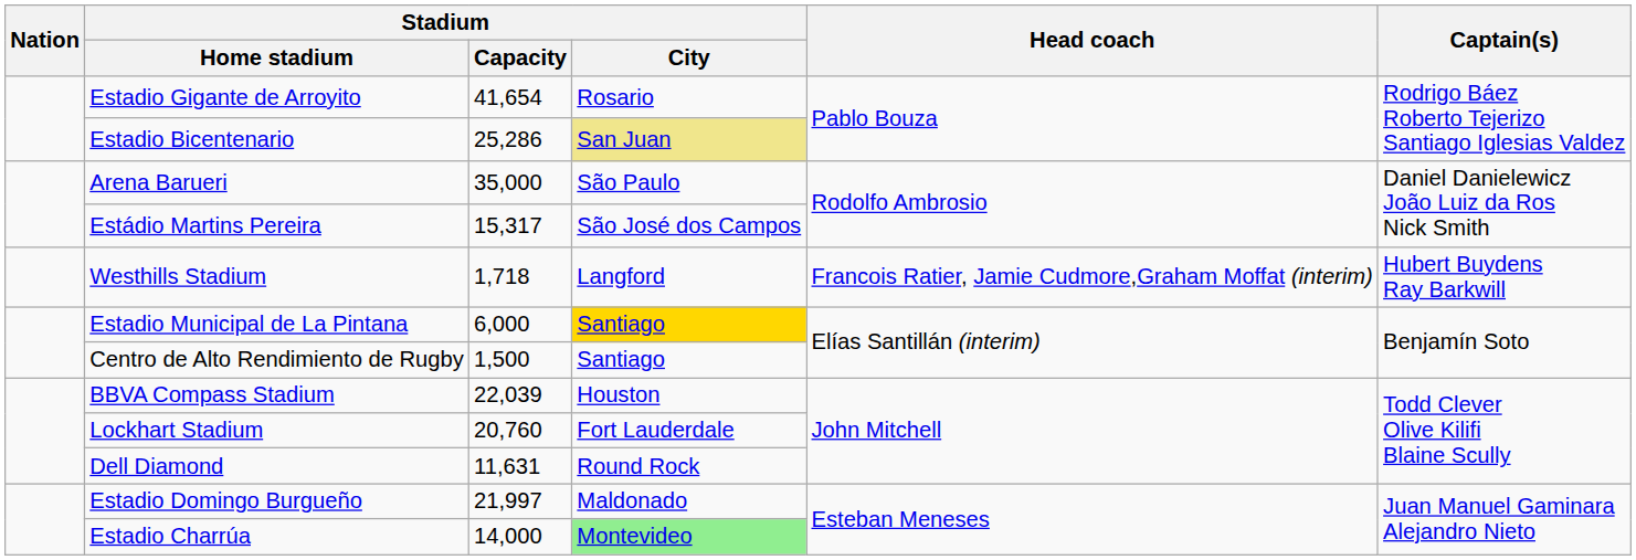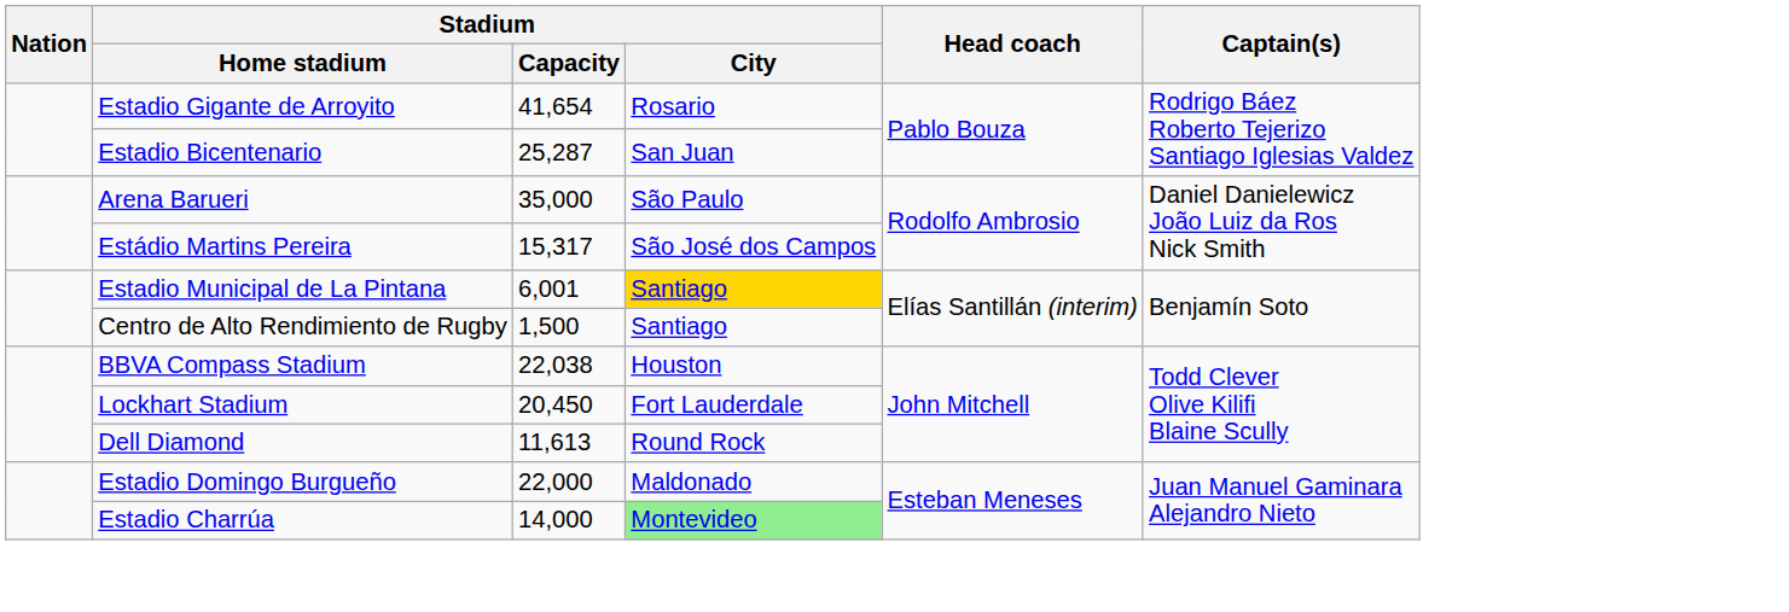Estadio Bicentenario | Stadium / Capacity: 25,286 -> 25,287
Estadio Bicentenario | Stadium / City: khaki background -> no background
- row: Westhills Stadium | 1,718 | Langford | Francois Ratier, Jamie Cudmore,Graham Moffat (interim) | Hubert Buydens Ray Barkwill
Estadio Municipal de La Pintana | Stadium / Capacity: 6,000 -> 6,001
BBVA Compass Stadium | Stadium / Capacity: 22,039 -> 22,038
Lockhart Stadium | Stadium / Capacity: 20,760 -> 20,450
Dell Diamond | Stadium / Capacity: 11,631 -> 11,613
Estadio Domingo Burgueño | Stadium / Capacity: 21,997 -> 22,000
